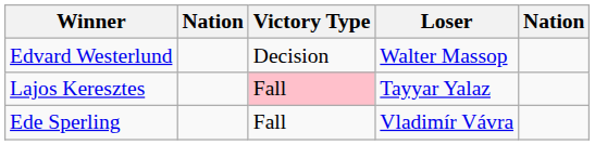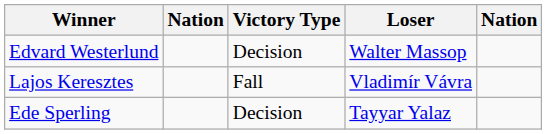Lajos Keresztes | Victory Type: pink background -> no background
Lajos Keresztes | Loser: Tayyar Yalaz -> Vladimír Vávra
Ede Sperling | Victory Type: Fall -> Decision
Ede Sperling | Loser: Vladimír Vávra -> Tayyar Yalaz
